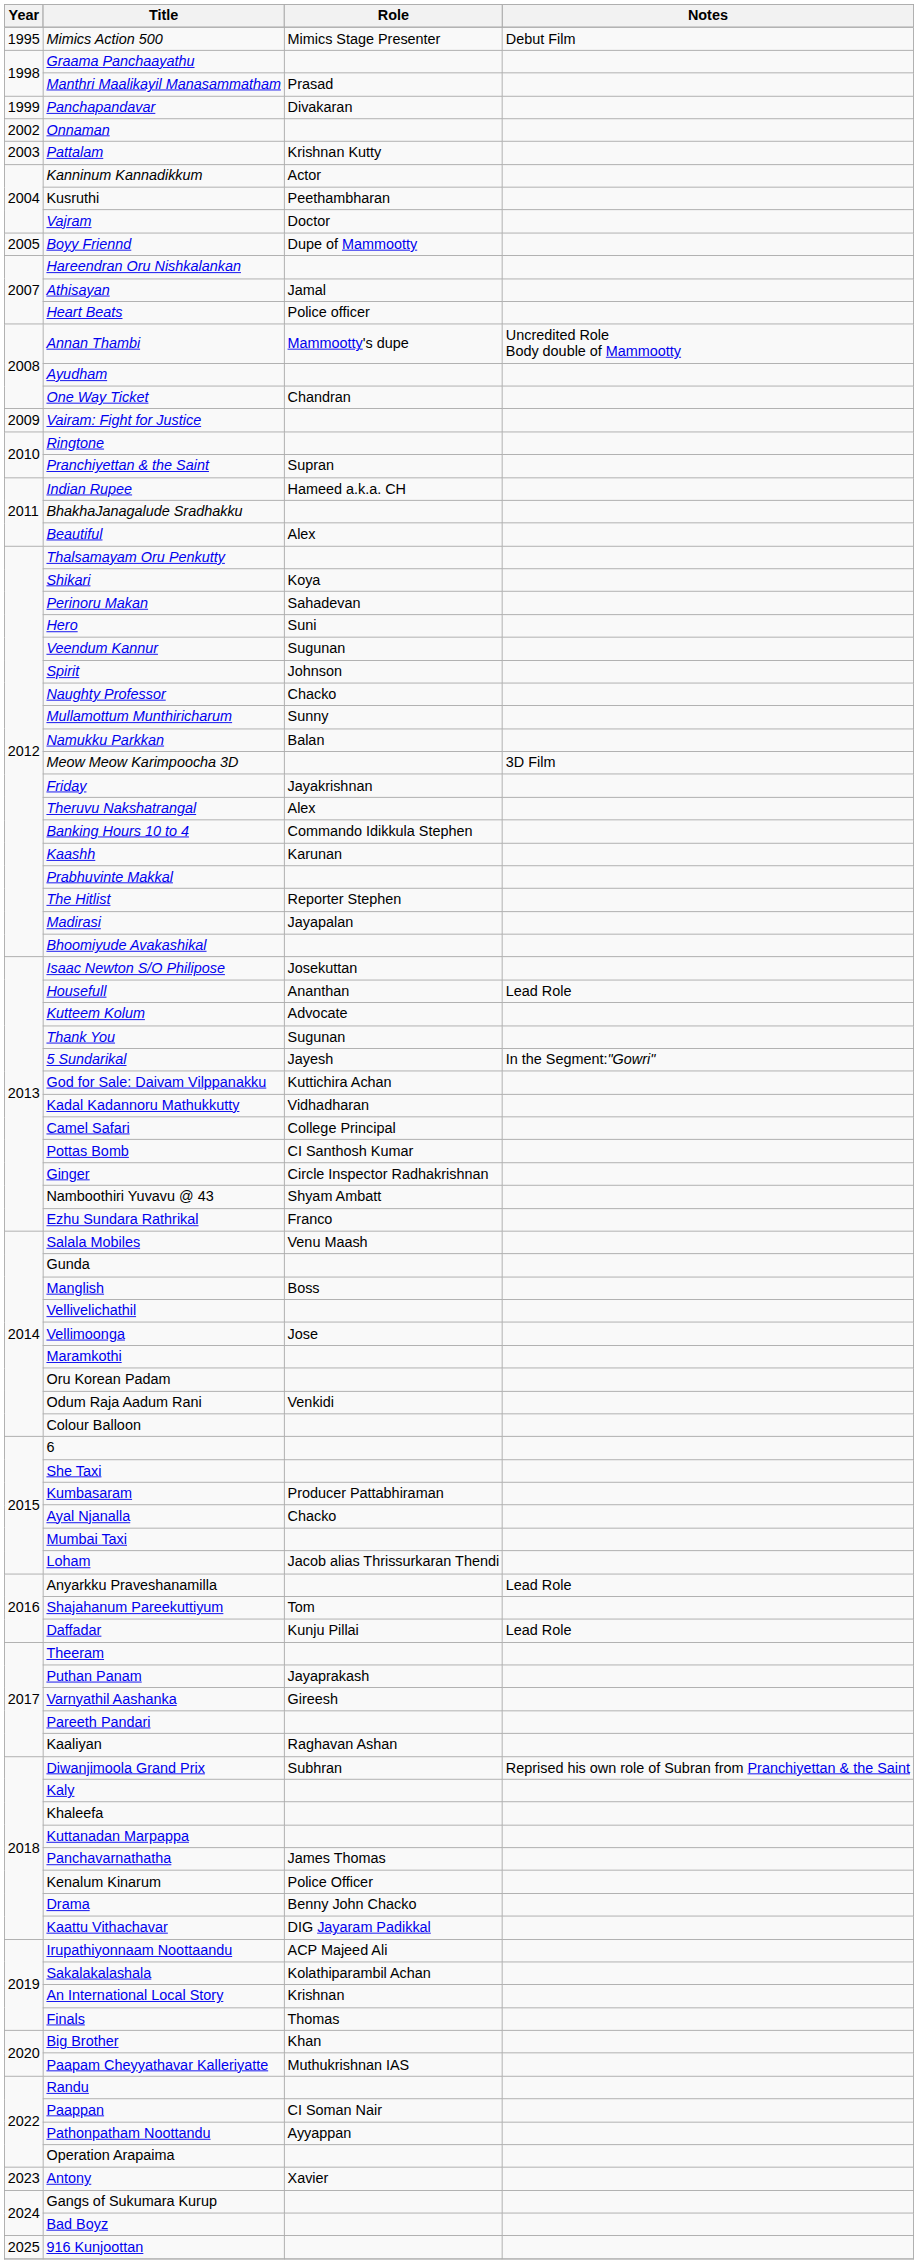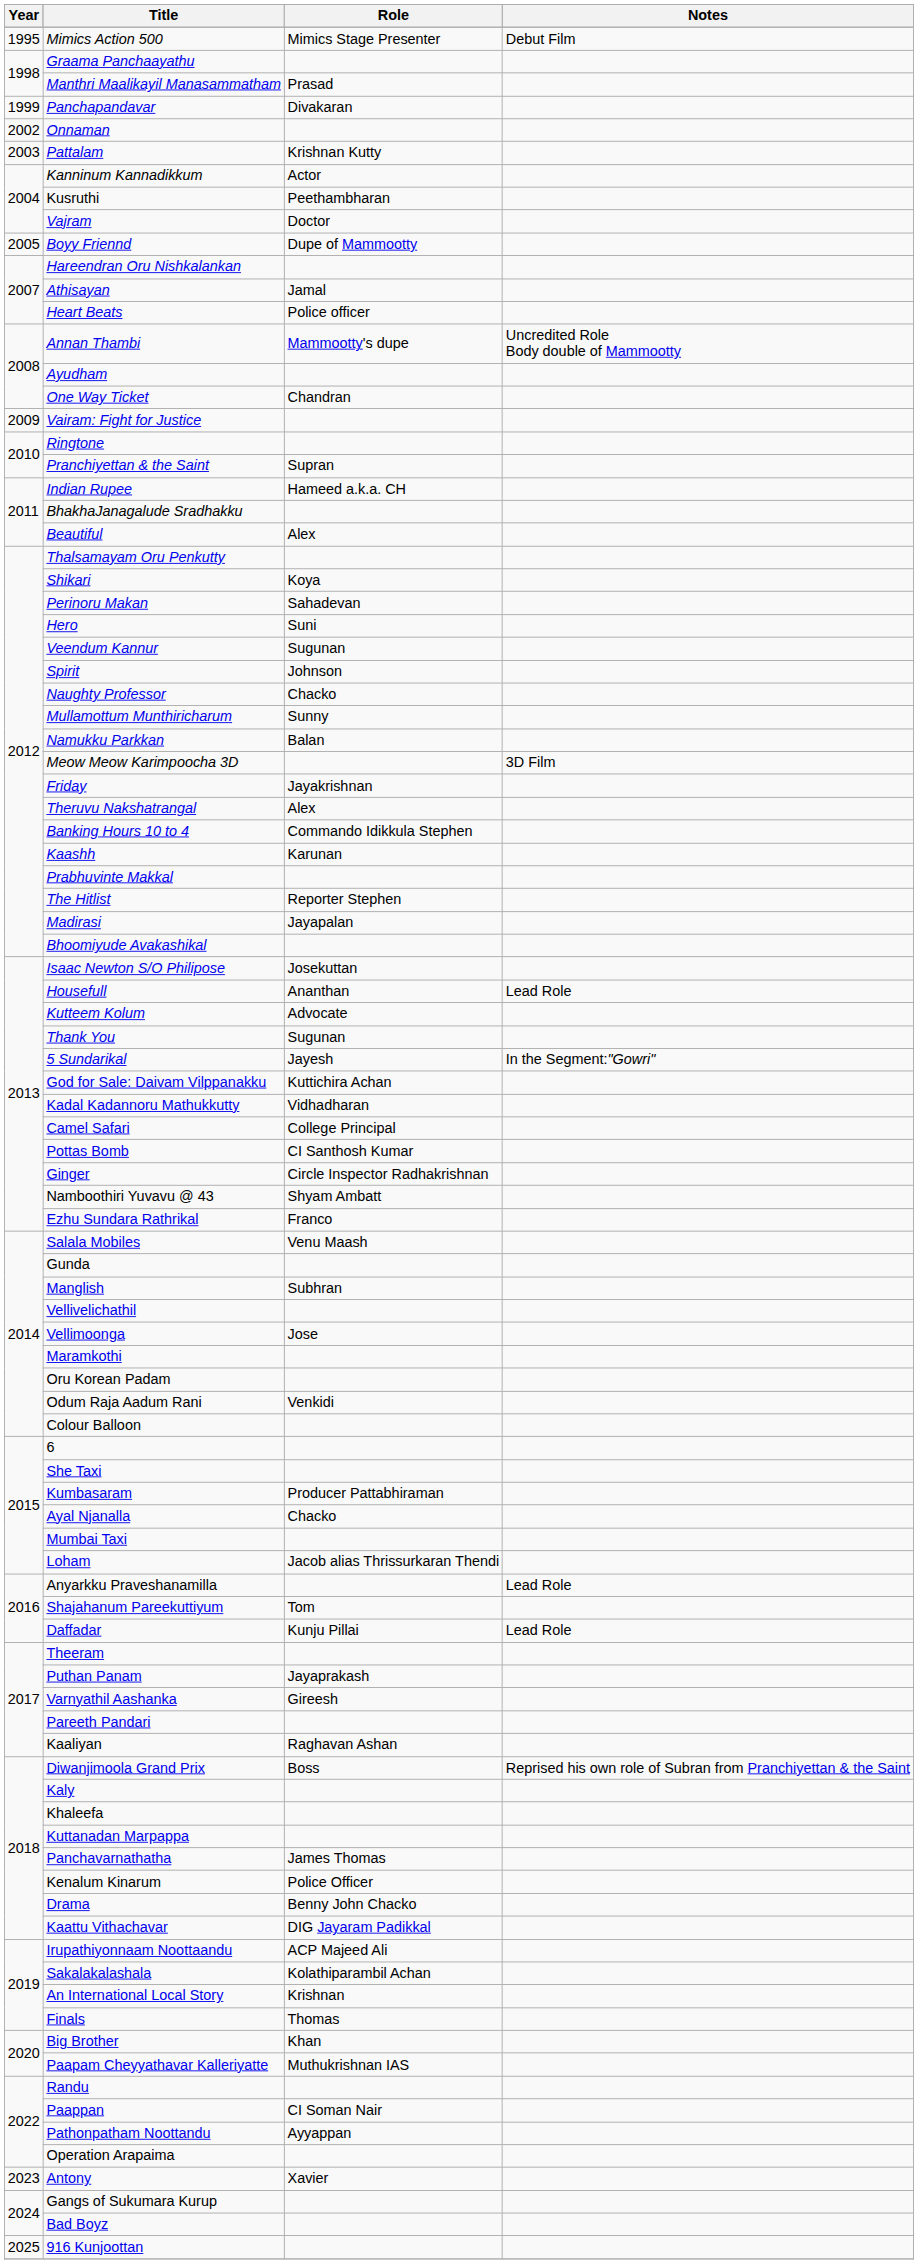Manglish | Role: Boss -> Subhran
Diwanjimoola Grand Prix | Role: Subhran -> Boss
